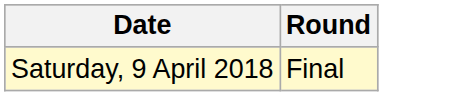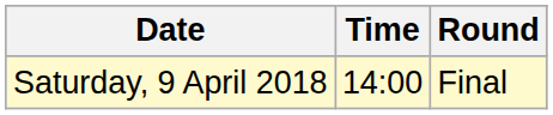+ column: Time | 14:00
